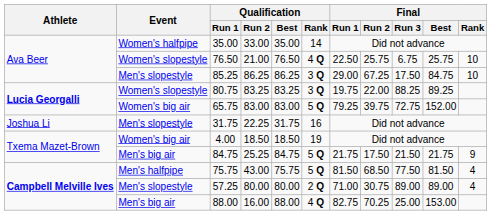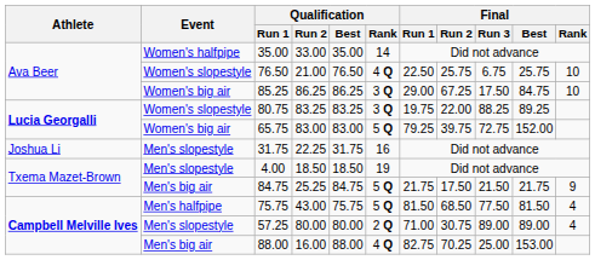85.25 | Event: Men's slopestyle -> Women's big air
4.00 | Event: Women's big air -> Men's slopestyle
